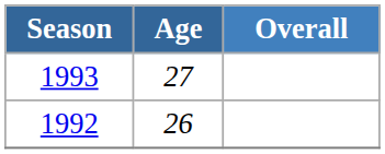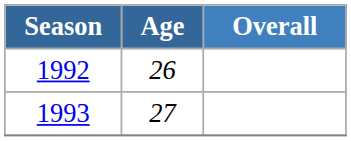rows swapped: 1992 <-> 1993
